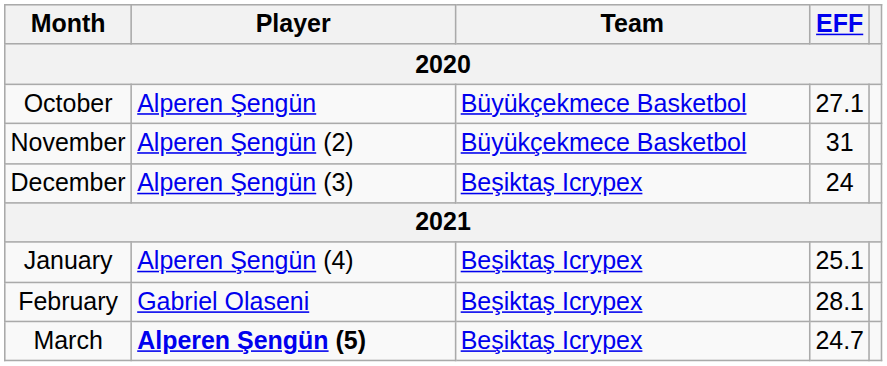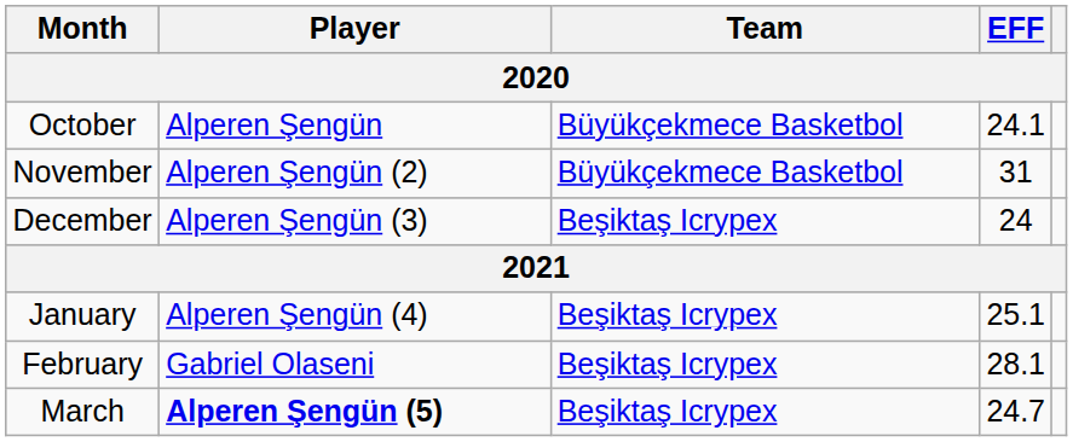October | EFF: 27.1 -> 24.1
